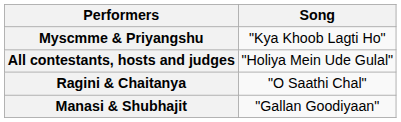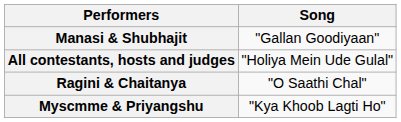rows swapped: Myscmme & Priyangshu <-> Manasi & Shubhajit
